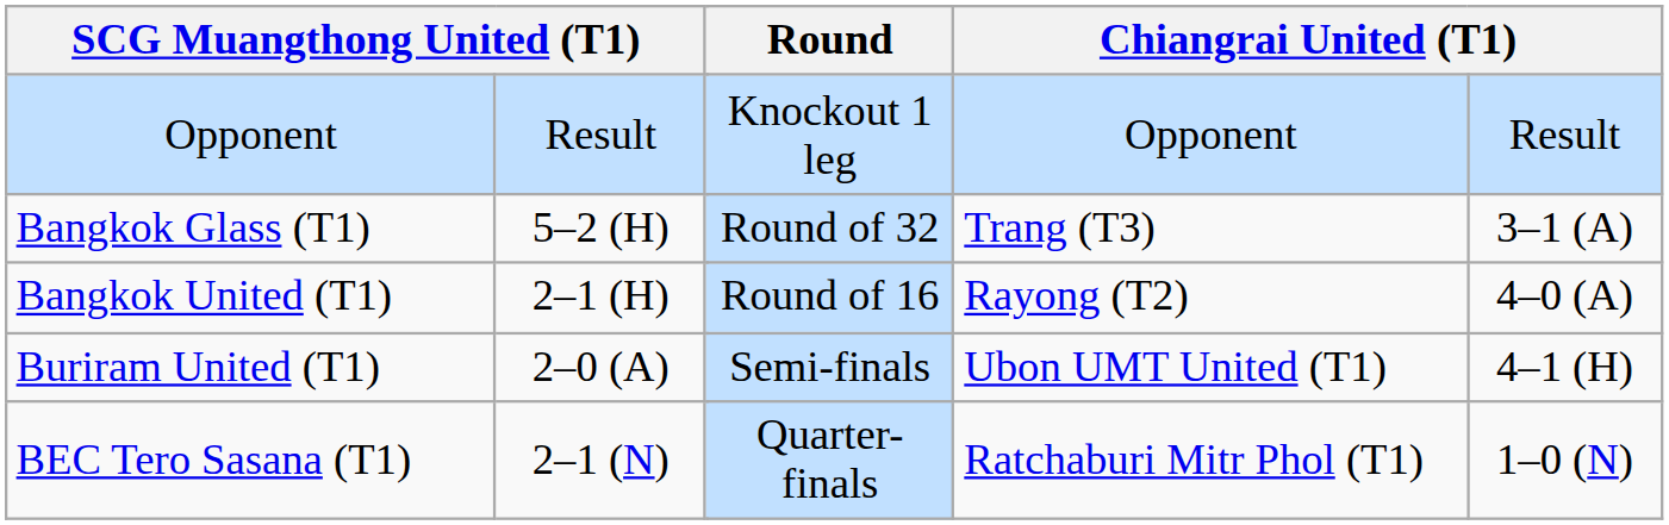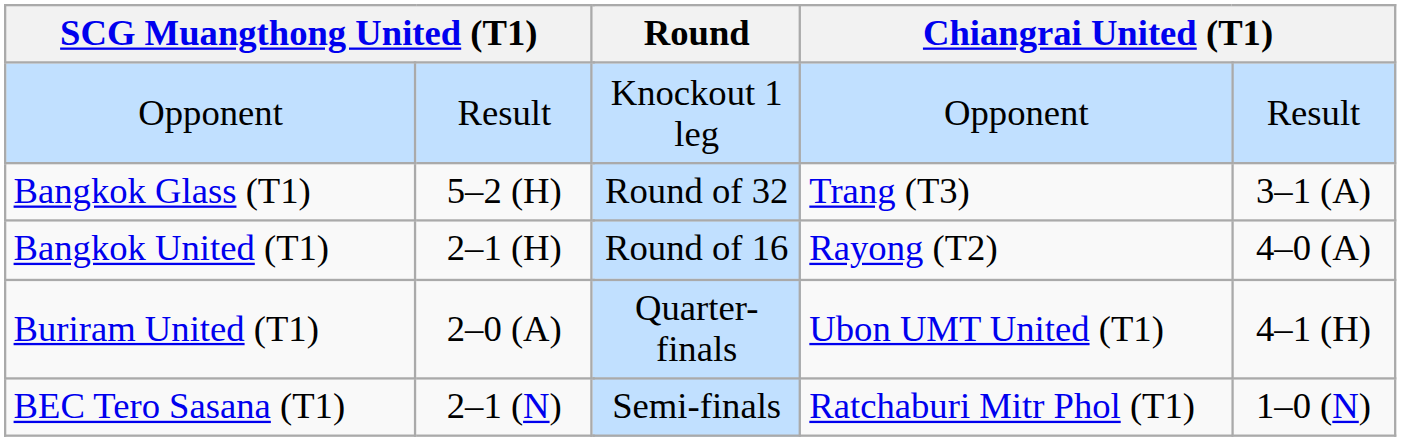Buriram United (T1) | Round: Semi-finals -> Quarter-finals
BEC Tero Sasana (T1) | Round: Quarter-finals -> Semi-finals
